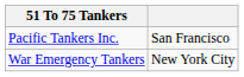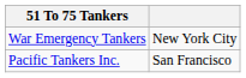rows swapped: Pacific Tankers Inc. <-> War Emergency Tankers
